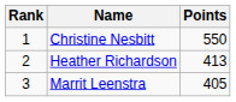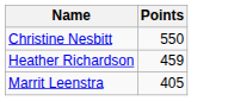- column: Rank | 1 | 2 | 3
Heather Richardson | Points: 413 -> 459
